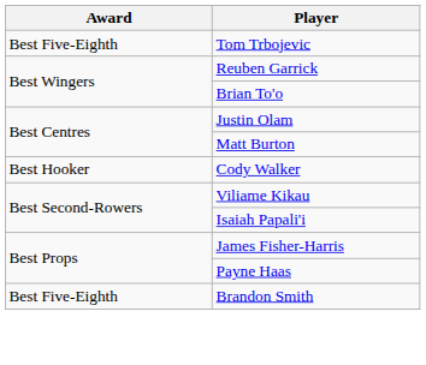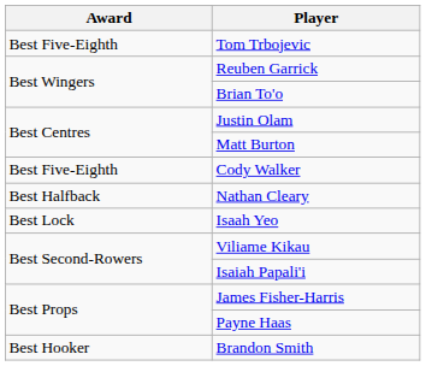Cody Walker | Award: Best Hooker -> Best Five-Eighth
+ row: Best Halfback | Nathan Cleary
+ row: Best Lock | Isaah Yeo
Brandon Smith | Award: Best Five-Eighth -> Best Hooker
